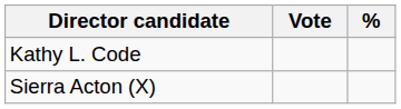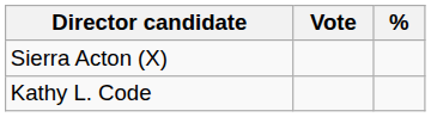rows swapped: Sierra Acton (X) <-> Kathy L. Code
